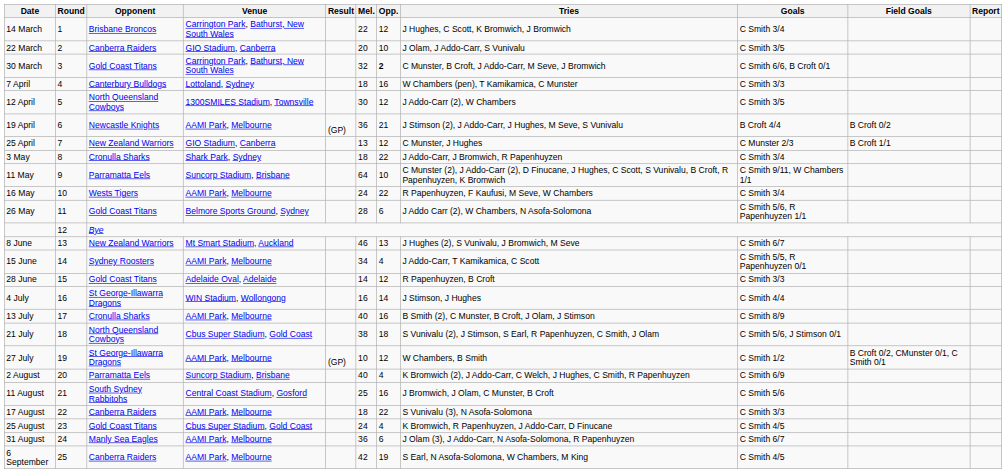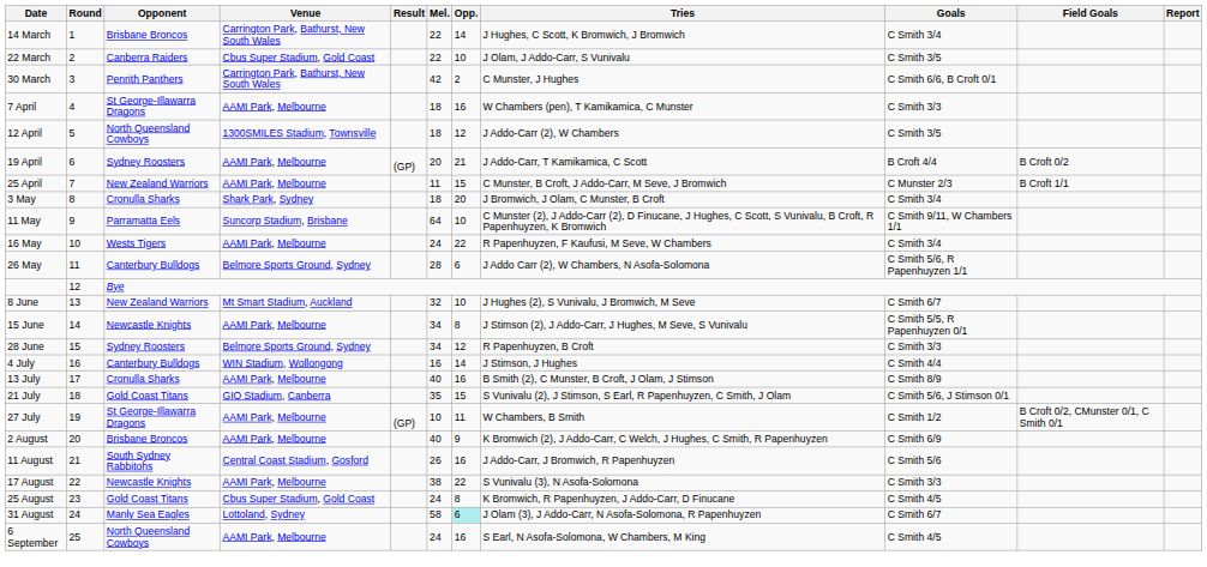14 March | Opp.: 12 -> 14
22 March | Venue: GIO Stadium, Canberra -> Cbus Super Stadium, Gold Coast
22 March | Mel.: 20 -> 22
30 March | Opponent: Gold Coast Titans -> Penrith Panthers
30 March | Mel.: 32 -> 42
30 March | Opp.: bold -> normal
30 March | Tries: C Munster, B Croft, J Addo-Carr, M Seve, J Bromwich -> C Munster, J Hughes
7 April | Opponent: Canterbury Bulldogs -> St George-Illawarra Dragons
7 April | Venue: Lottoland, Sydney -> AAMI Park, Melbourne
12 April | Mel.: 30 -> 18
19 April | Opponent: Newcastle Knights -> Sydney Roosters
19 April | Mel.: 36 -> 20
19 April | Tries: J Stimson (2), J Addo-Carr, J Hughes, M Seve, S Vunivalu -> J Addo-Carr, T Kamikamica, C Scott
25 April | Venue: GIO Stadium, Canberra -> AAMI Park, Melbourne
25 April | Mel.: 13 -> 11
25 April | Opp.: 12 -> 15
25 April | Tries: C Munster, J Hughes -> C Munster, B Croft, J Addo-Carr, M Seve, J Bromwich
3 May | Opp.: 22 -> 20
3 May | Tries: J Addo-Carr, J Bromwich, R Papenhuyzen -> J Bromwich, J Olam, C Munster, B Croft
26 May | Opponent: Gold Coast Titans -> Canterbury Bulldogs
8 June | Mel.: 46 -> 32
8 June | Opp.: 13 -> 10
15 June | Opponent: Sydney Roosters -> Newcastle Knights
15 June | Opp.: 4 -> 8
15 June | Tries: J Addo-Carr, T Kamikamica, C Scott -> J Stimson (2), J Addo-Carr, J Hughes, M Seve, S Vunivalu
28 June | Opponent: Gold Coast Titans -> Sydney Roosters
28 June | Venue: Adelaide Oval, Adelaide -> Belmore Sports Ground, Sydney
28 June | Mel.: 14 -> 34
4 July | Opponent: St George-Illawarra Dragons -> Canterbury Bulldogs
21 July | Opponent: North Queensland Cowboys -> Gold Coast Titans
21 July | Venue: Cbus Super Stadium, Gold Coast -> GIO Stadium, Canberra
21 July | Mel.: 38 -> 35
21 July | Opp.: 18 -> 15
27 July | Opp.: 12 -> 11
2 August | Opponent: Parramatta Eels -> Brisbane Broncos
2 August | Venue: Suncorp Stadium, Brisbane -> AAMI Park, Melbourne
2 August | Opp.: 4 -> 9
11 August | Mel.: 25 -> 26
11 August | Tries: J Bromwich, J Olam, C Munster, B Croft -> J Addo-Carr, J Bromwich, R Papenhuyzen
17 August | Opponent: Canberra Raiders -> Newcastle Knights
17 August | Mel.: 18 -> 38
25 August | Opp.: 4 -> 8
31 August | Venue: AAMI Park, Melbourne -> Lottoland, Sydney
31 August | Mel.: 36 -> 58
31 August | Opp.: no background -> paleturquoise background
6 September | Opponent: Canberra Raiders -> North Queensland Cowboys
6 September | Mel.: 42 -> 24
6 September | Opp.: 19 -> 16
